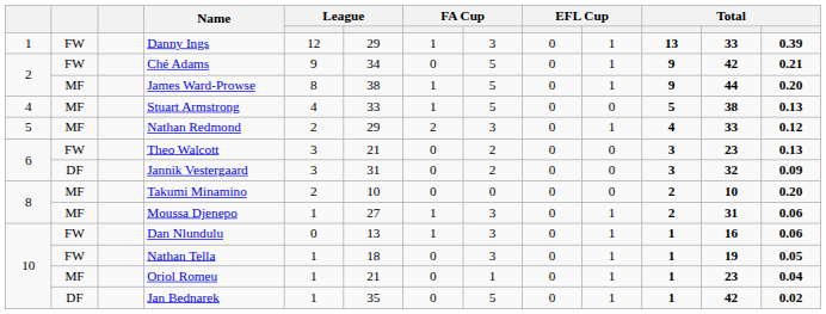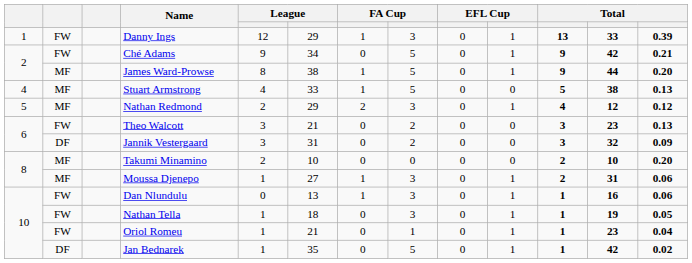Nathan Redmond | column 12: 33 -> 12
Oriol Romeu | column 2: MF -> FW
